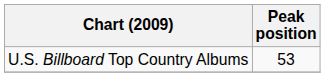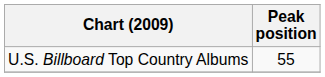U.S. Billboard Top Country Albums | Peak position: 53 -> 55
